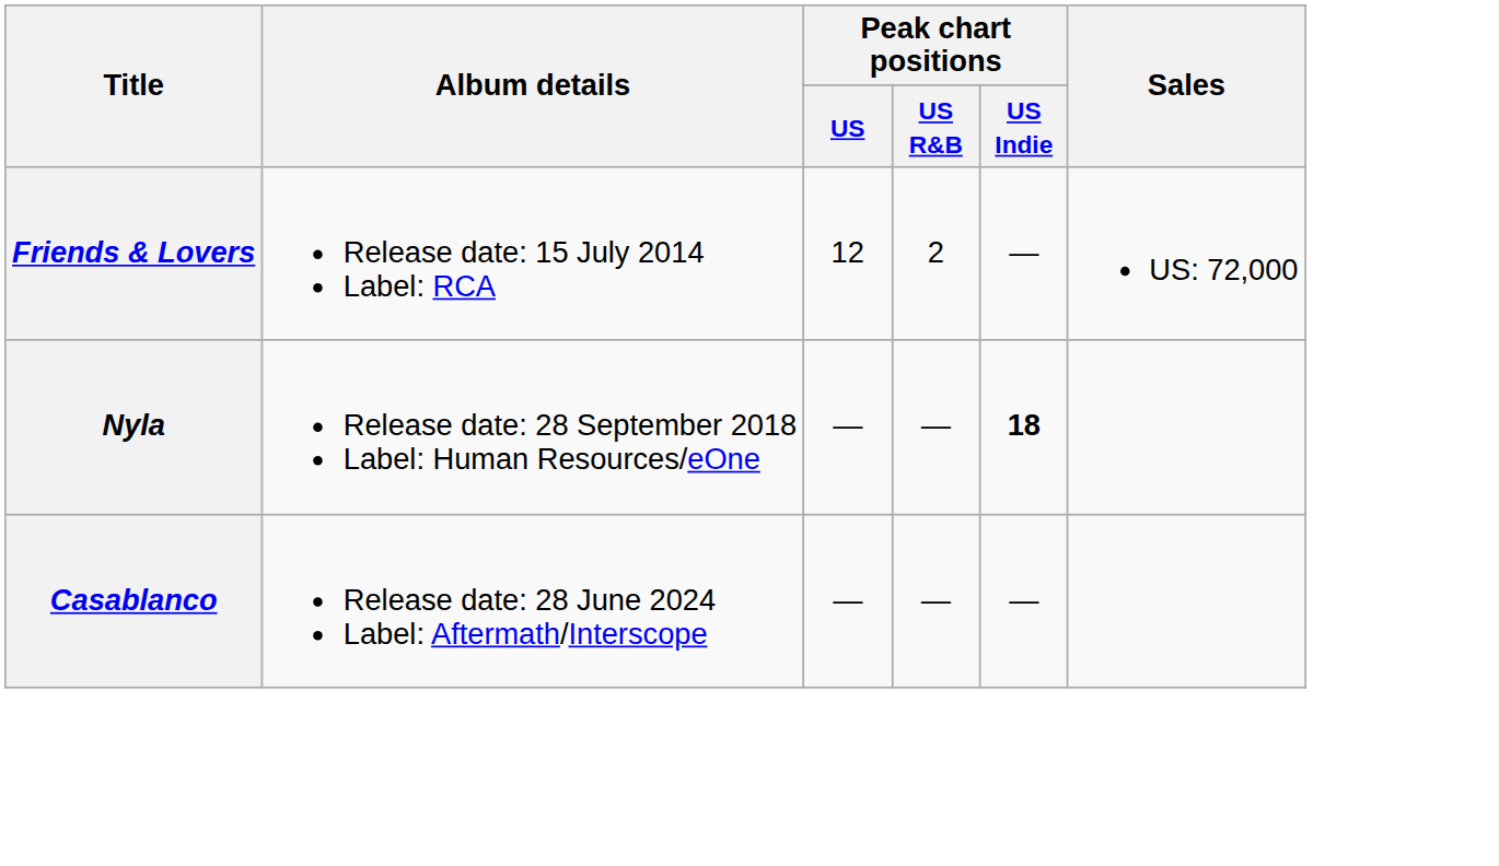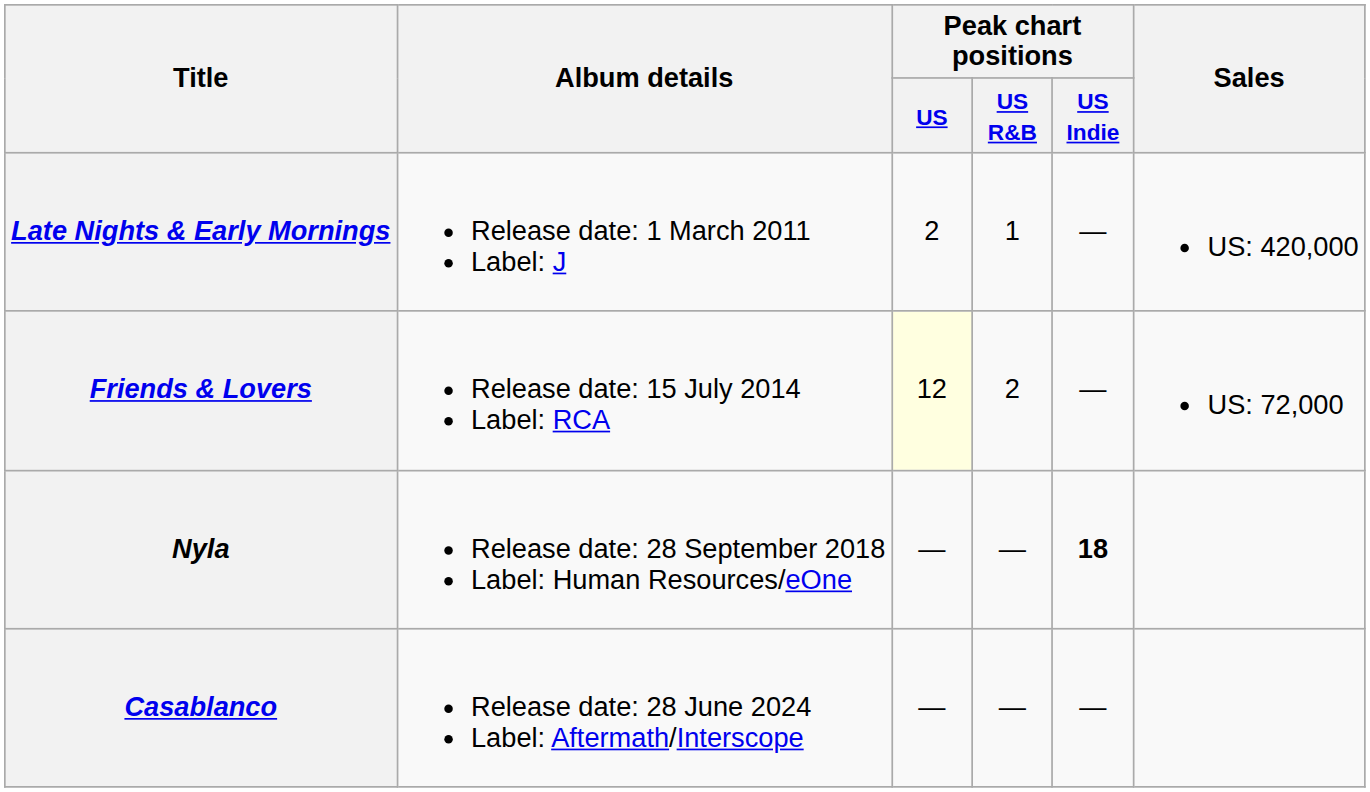+ row: Late Nights & Early Mornings | Release date: 1 March 2011 Label: J | 2 | 1 | — | US: 420,000
Friends & Lovers | Peak chart positions / US: no background -> lightyellow background
